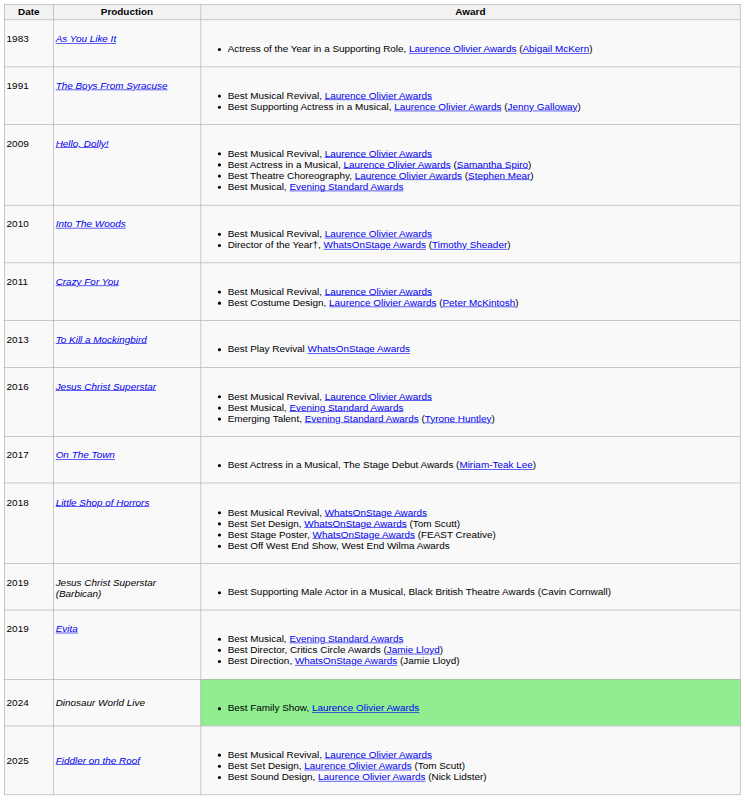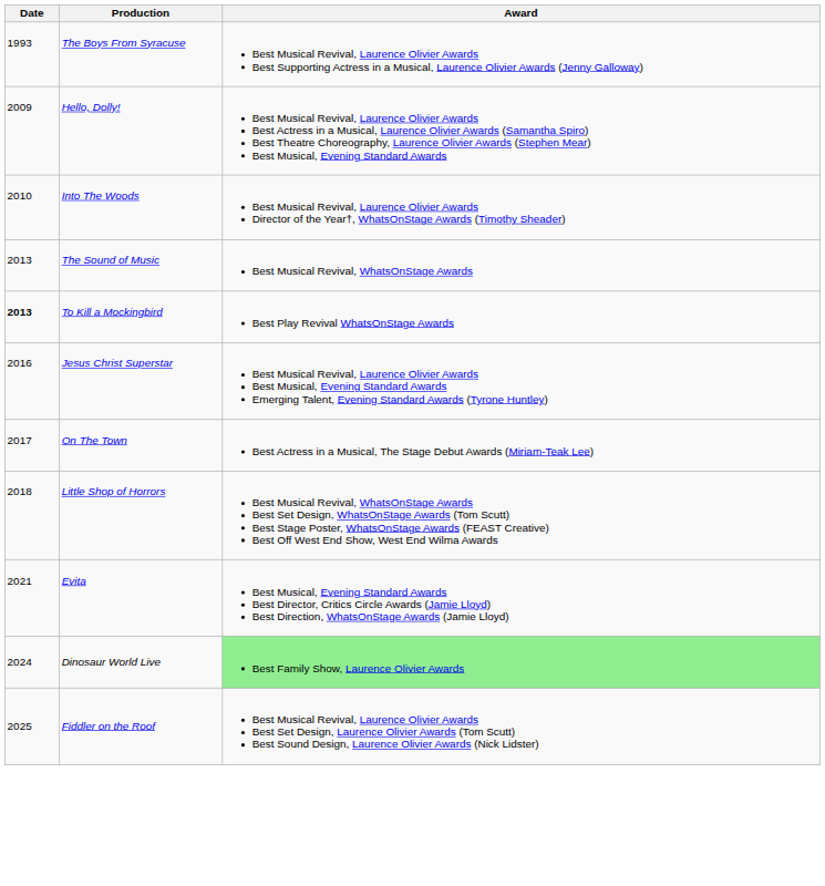- row: 1983 | As You Like It | Actress of the Year in a Supporting Role, Laurence Olivier Awards (Abigail McKern)
The Boys From Syracuse | Date: 1991 -> 1993
- row: 2011 | Crazy For You | Best Musical Revival, Laurence Olivier Awards Best Costume Design, Laurence Olivier Awards (Peter McKintosh)
+ row: 2013 | The Sound of Music | Best Musical Revival, WhatsOnStage Awards
To Kill a Mockingbird | Date: normal -> bold
- row: 2019 | Jesus Christ Superstar (Barbican) | Best Supporting Male Actor in a Musical, Black British Theatre Awards (Cavin Cornwall)
Evita | Date: 2019 -> 2021
